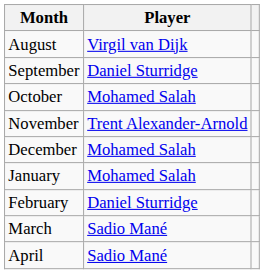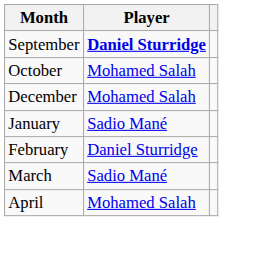- row: August | Virgil van Dijk
September | Player: normal -> bold
- row: November | Trent Alexander-Arnold
January | Player: Mohamed Salah -> Sadio Mané
April | Player: Sadio Mané -> Mohamed Salah
